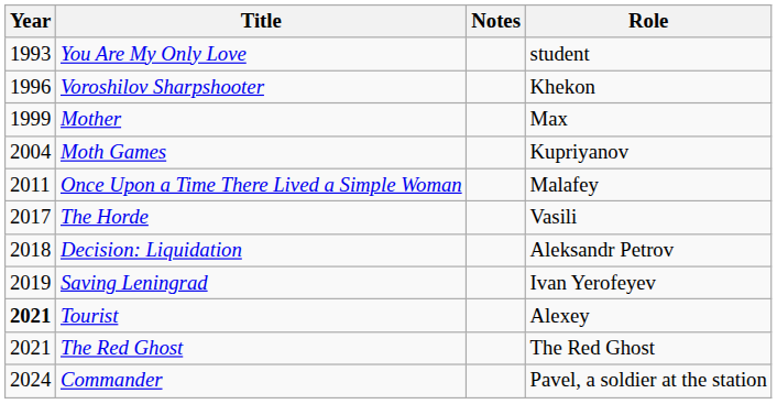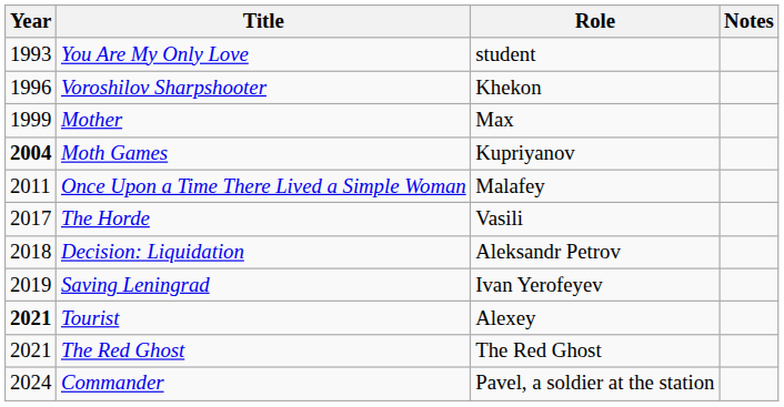columns swapped: Role <-> Notes
Moth Games | Year: normal -> bold
